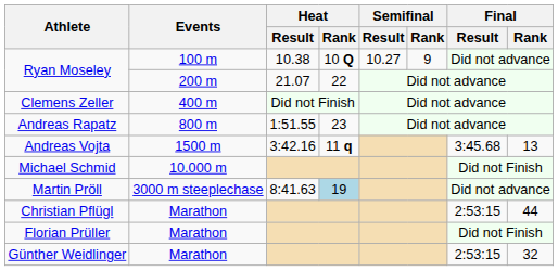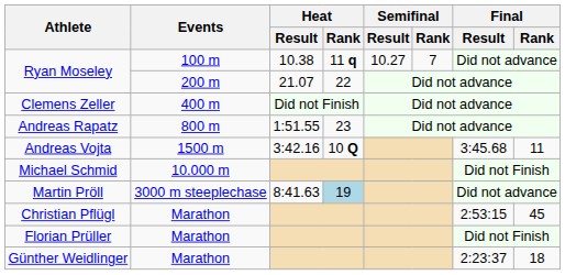Ryan Moseley / 100 m | Heat / Rank: 10 Q -> 11 q
Ryan Moseley / 100 m | Semifinal / Rank: 9 -> 7
Andreas Vojta | Heat / Rank: 11 q -> 10 Q
Andreas Vojta | Final / Rank: 13 -> 11
Christian Pflügl | Final / Rank: 44 -> 45
Günther Weidlinger | Final / Result: 2:53:15 -> 2:23:37
Günther Weidlinger | Final / Rank: 32 -> 18
